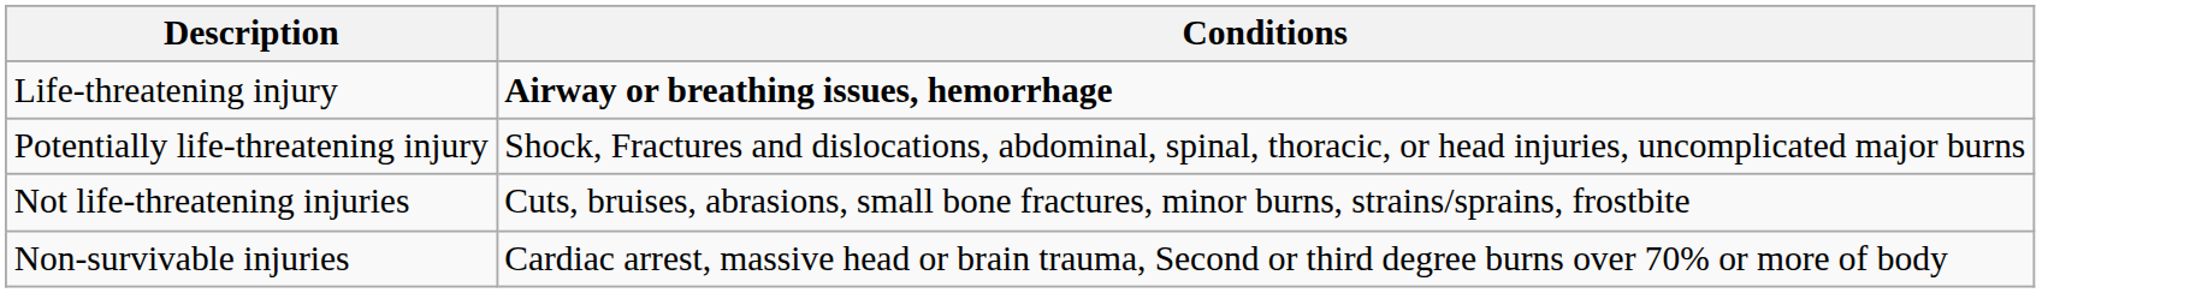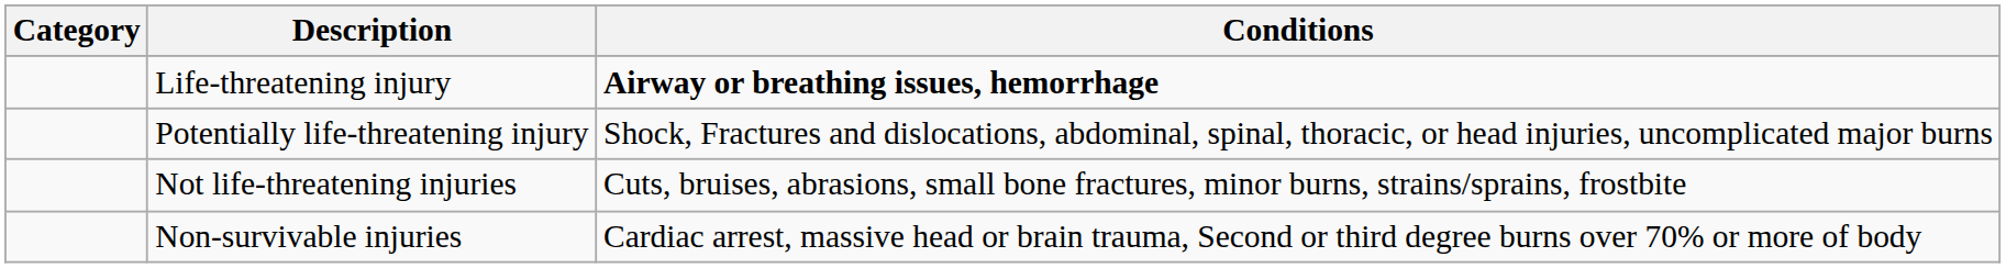+ column: Category
